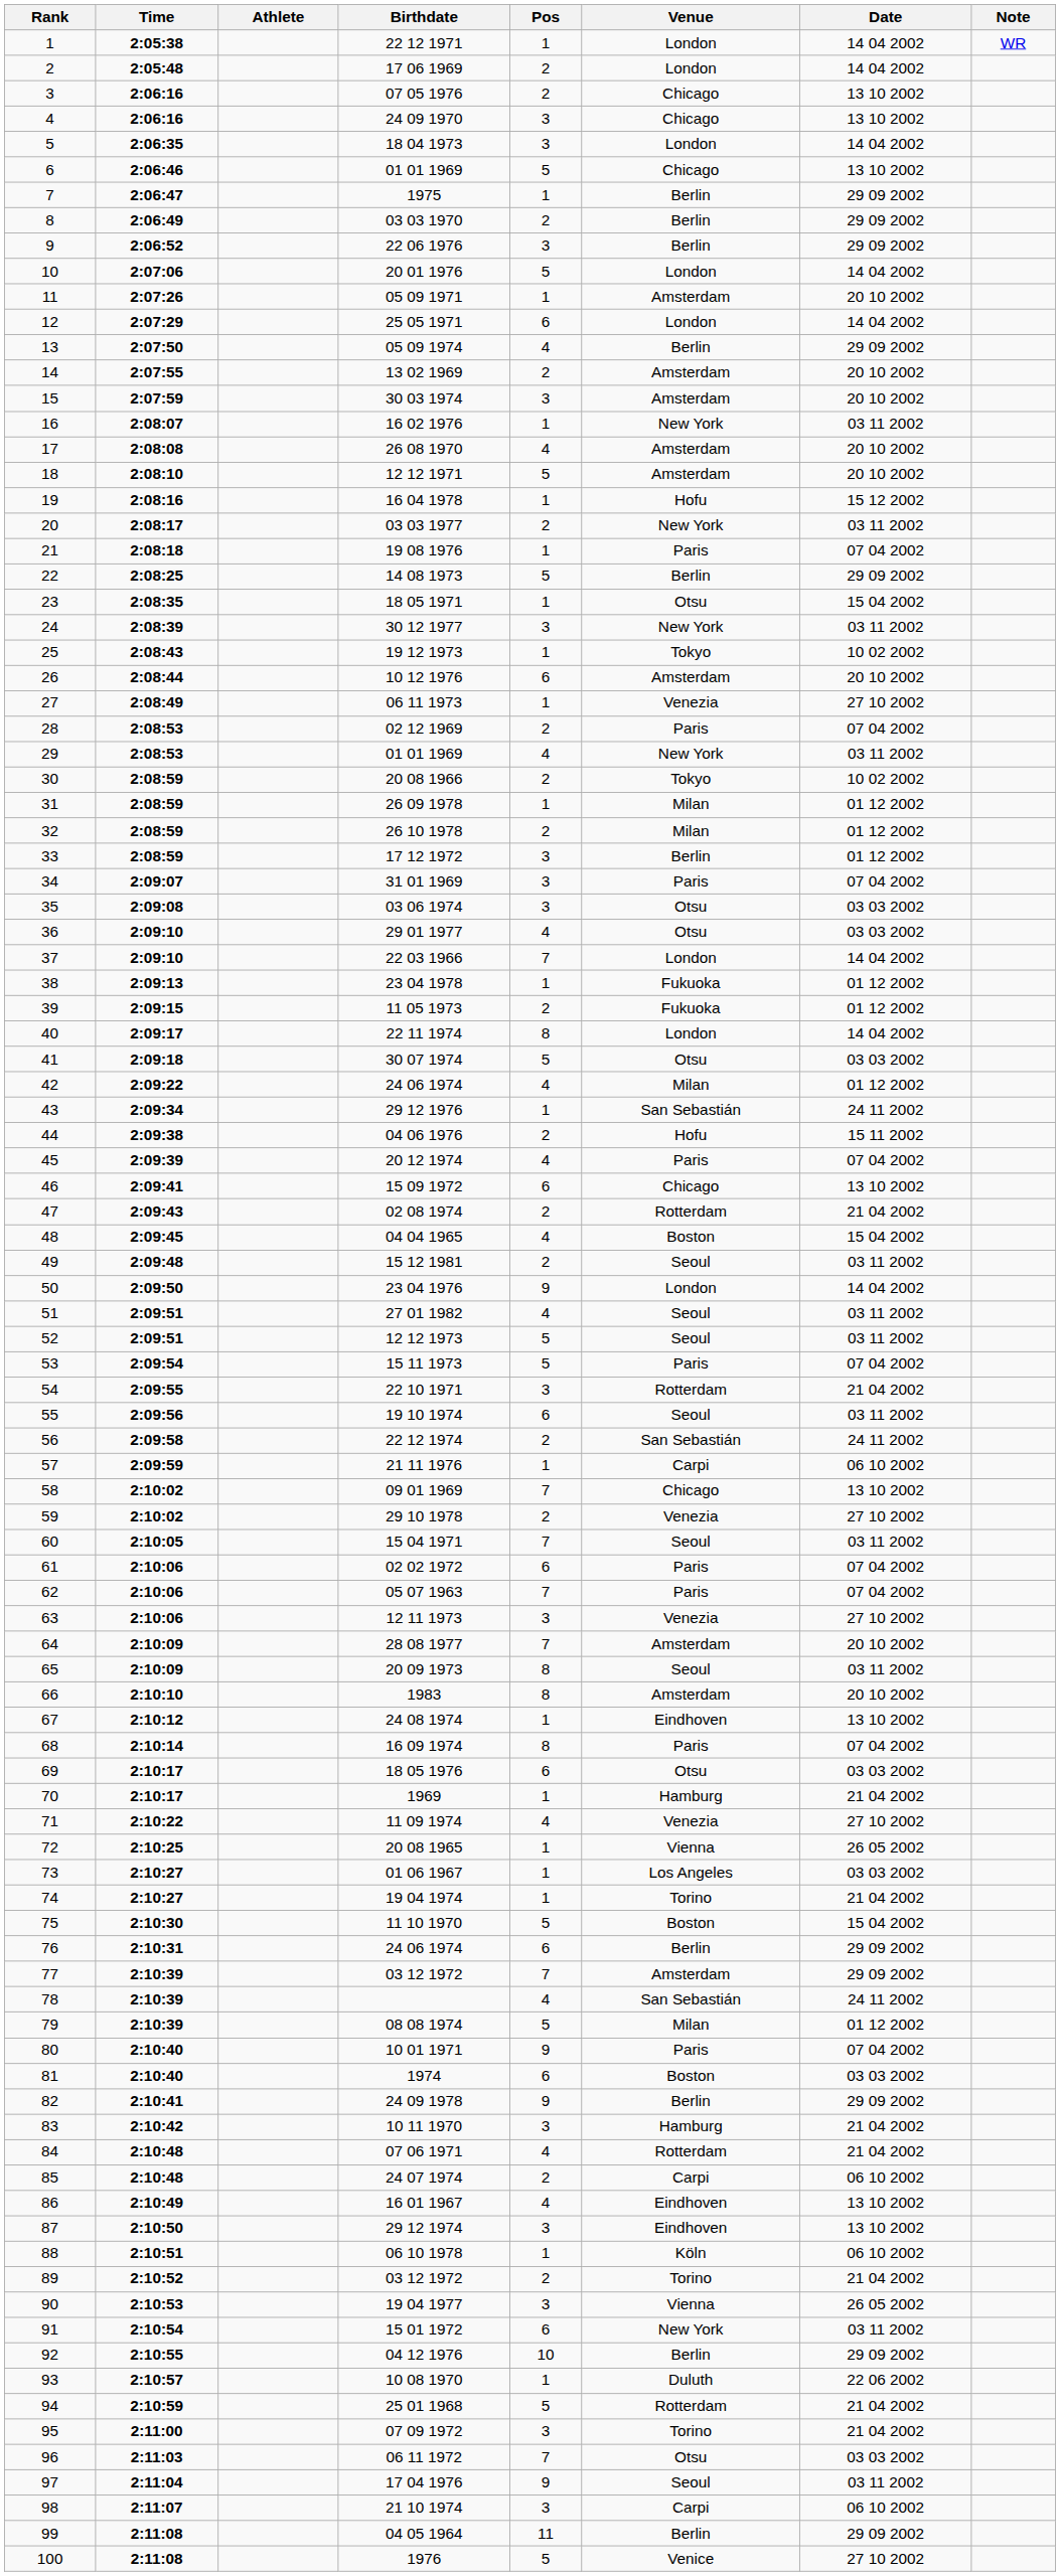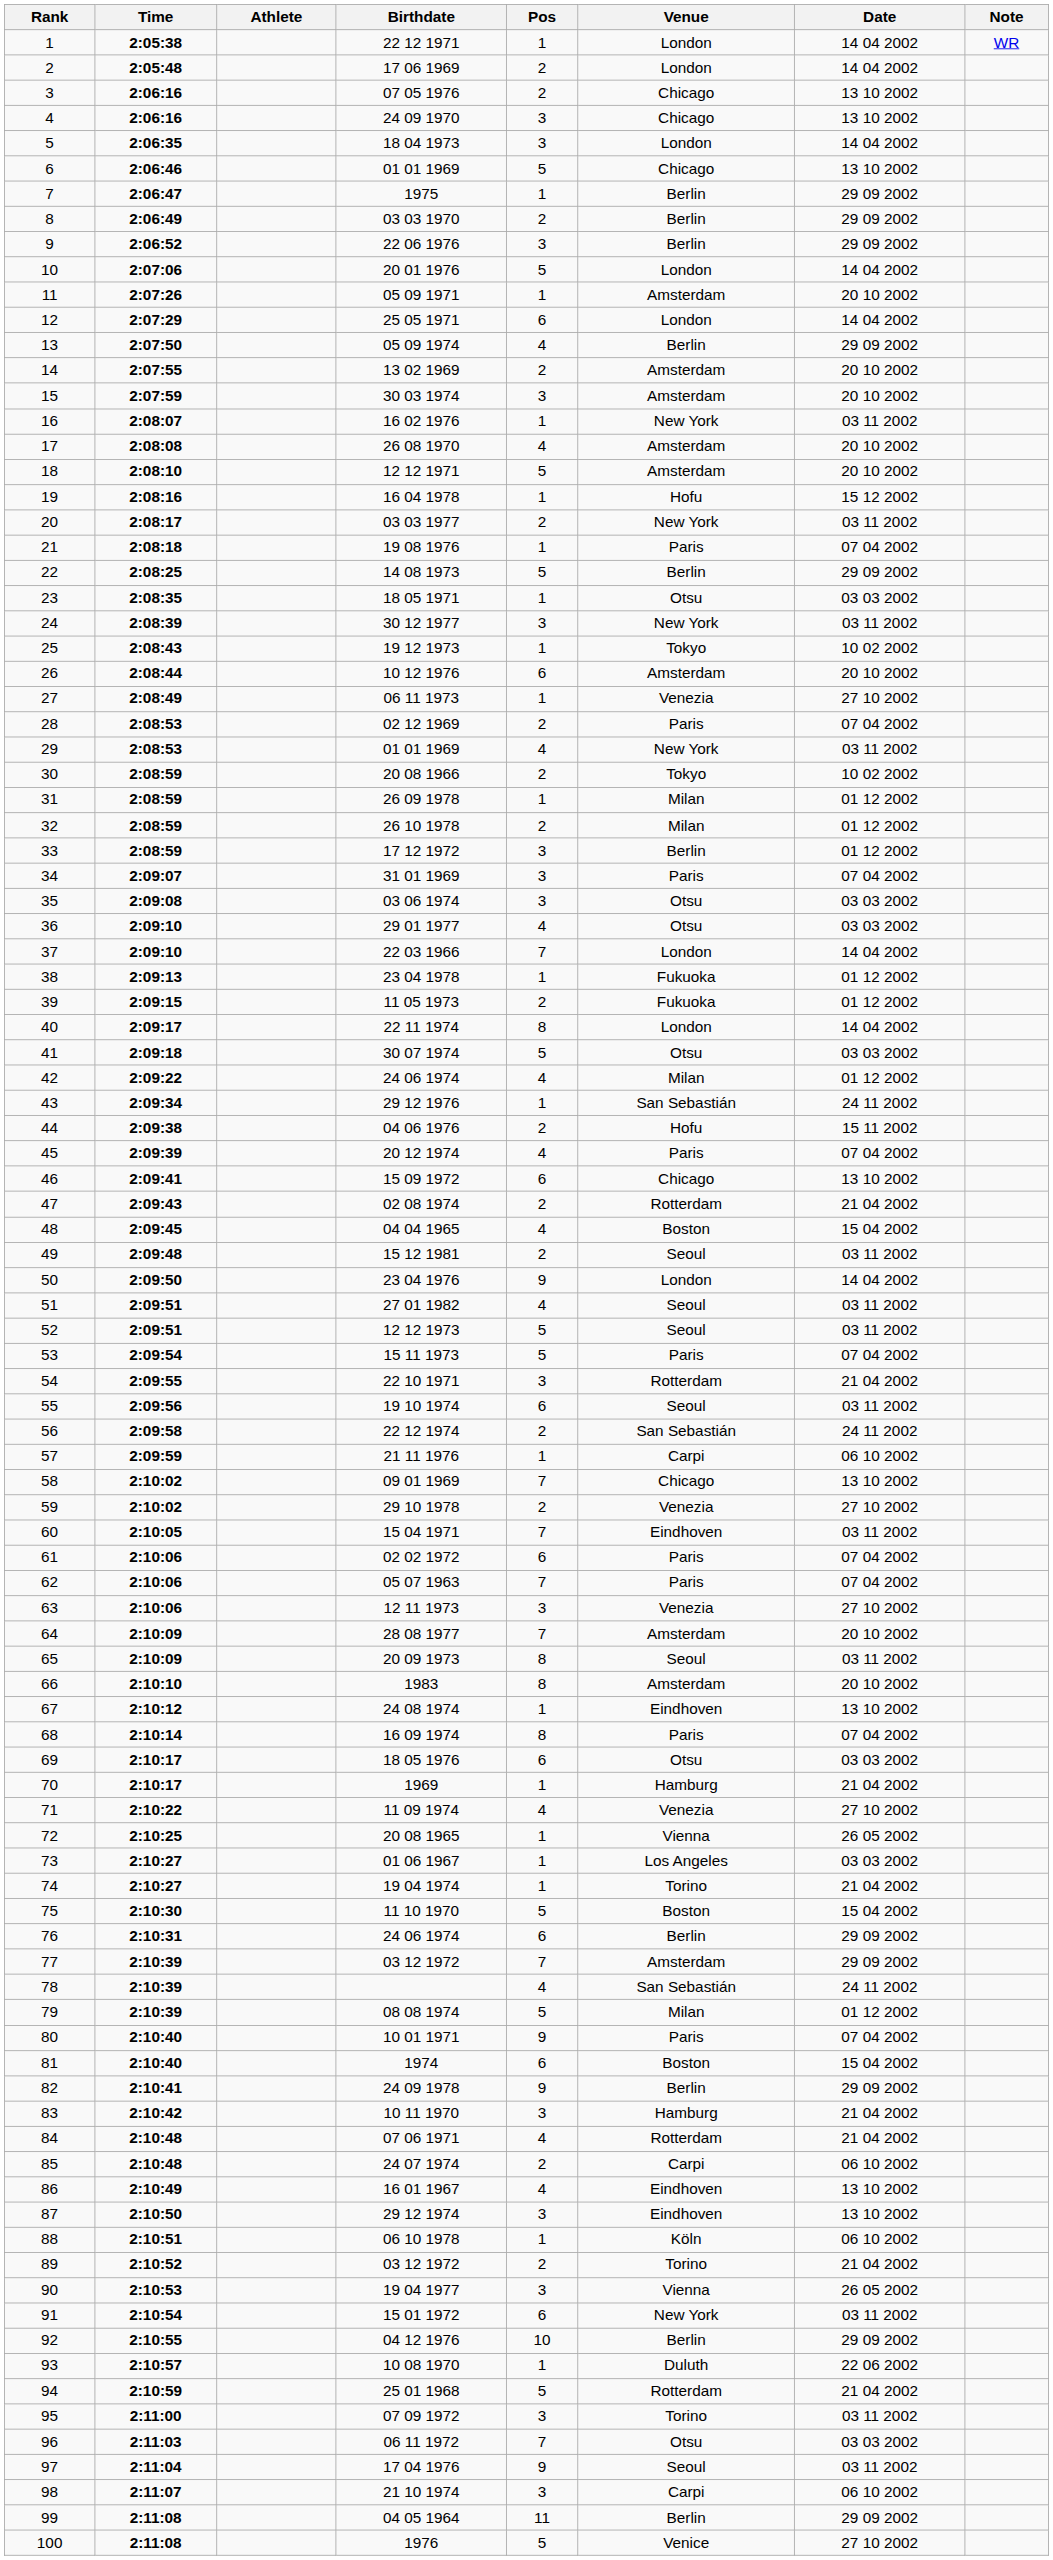23 | Date: 15 04 2002 -> 03 03 2002
60 | Venue: Seoul -> Eindhoven
81 | Date: 03 03 2002 -> 15 04 2002
95 | Date: 21 04 2002 -> 03 11 2002
